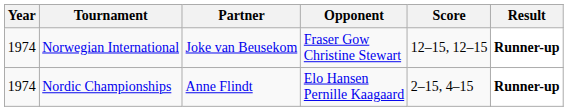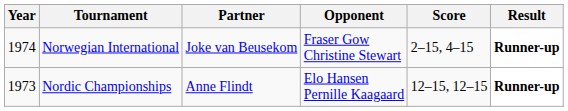Norwegian International | Score: 12–15, 12–15 -> 2–15, 4–15
Nordic Championships | Year: 1974 -> 1973
Nordic Championships | Score: 2–15, 4–15 -> 12–15, 12–15
